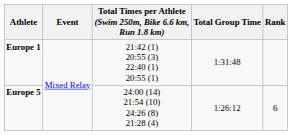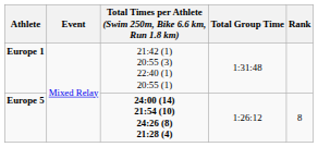Europe 5 | Total Times per Athlete (Swim 250m, Bike 6.6 km, Run 1.8 km): normal -> bold
Europe 5 | Rank: 6 -> 8
